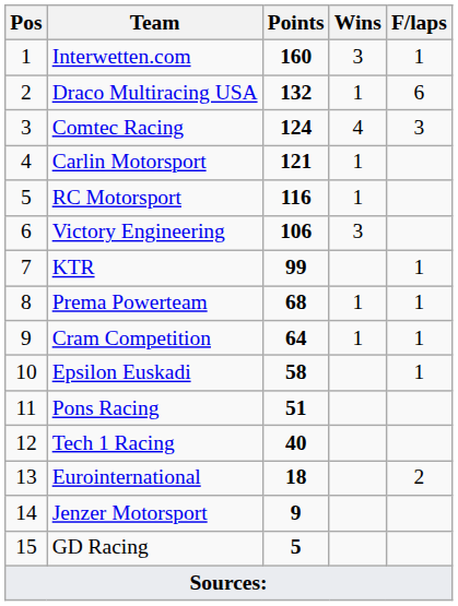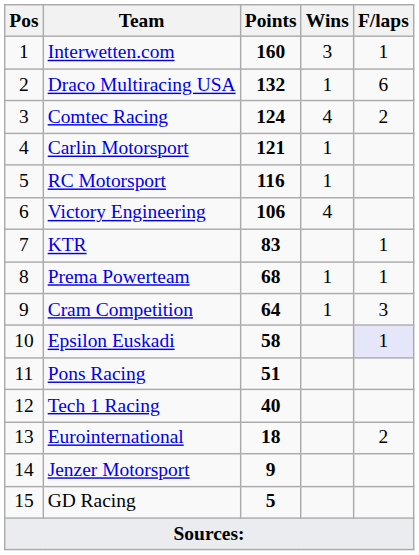Comtec Racing | F/laps: 3 -> 2
Victory Engineering | Wins: 3 -> 4
KTR | Points: 99 -> 83
Cram Competition | F/laps: 1 -> 3
Epsilon Euskadi | F/laps: no background -> lavender background
